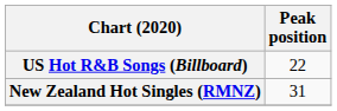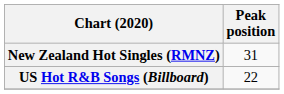rows swapped: New Zealand Hot Singles (RMNZ) <-> US Hot R&B Songs (Billboard)
